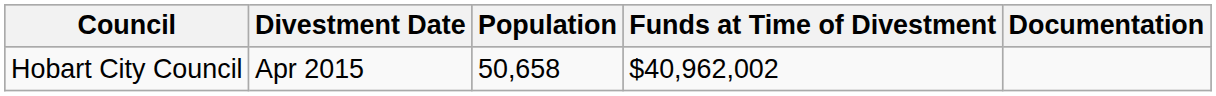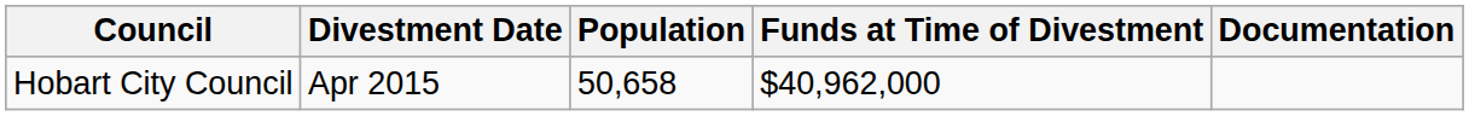Hobart City Council | Funds at Time of Divestment: $40,962,002 -> $40,962,000
